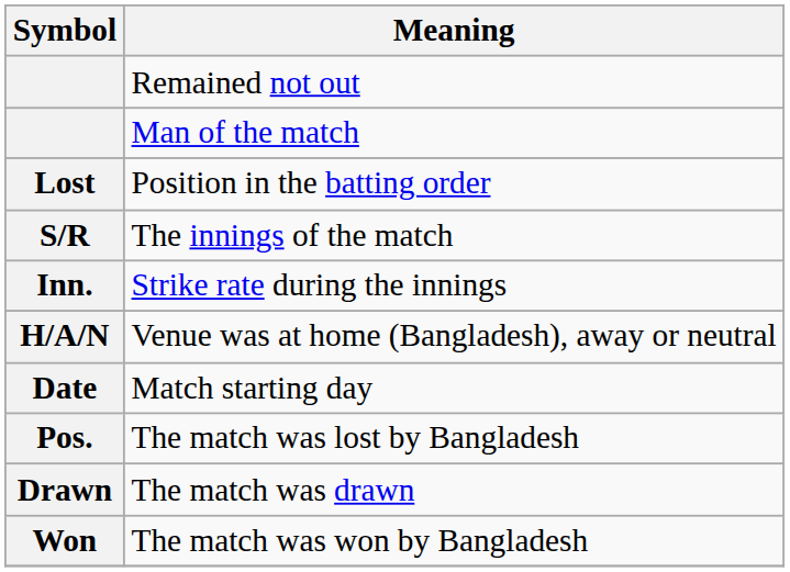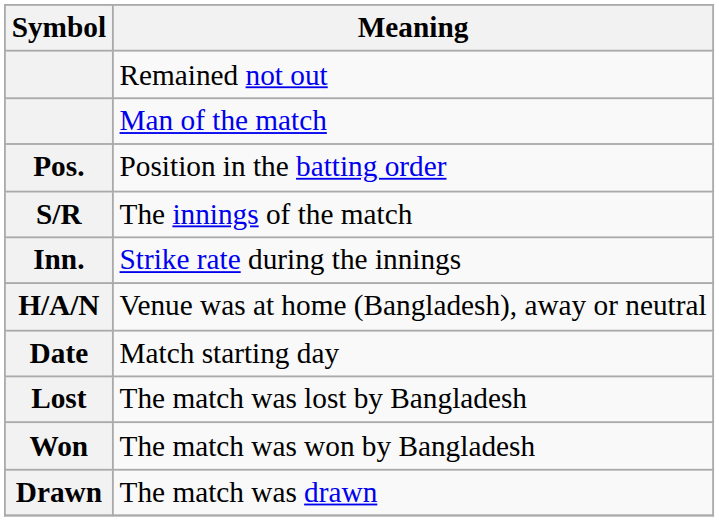Position in the batting order | Symbol: Lost -> Pos.
The match was lost by Bangladesh | Symbol: Pos. -> Lost
rows swapped: The match was won by Bangladesh <-> The match was drawn
